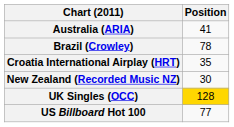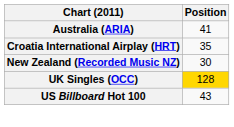- row: Brazil (Crowley) | 78
US Billboard Hot 100 | Position: 77 -> 43
